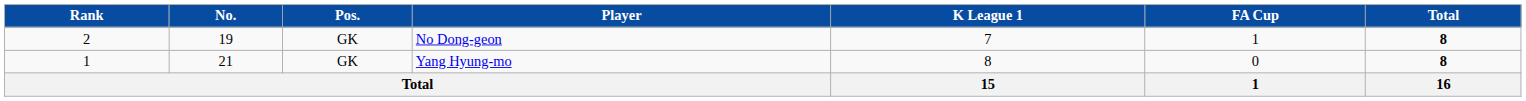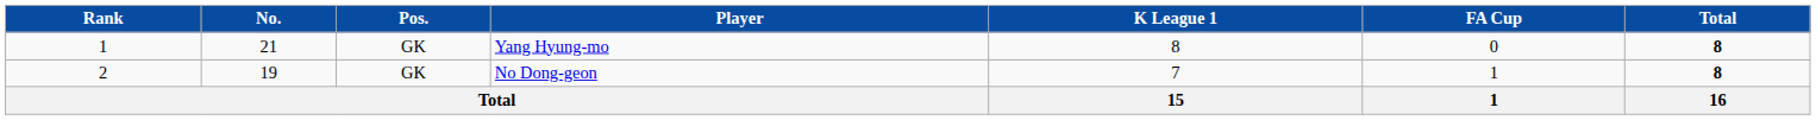rows swapped: Yang Hyung-mo <-> No Dong-geon
